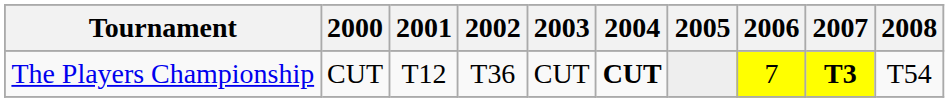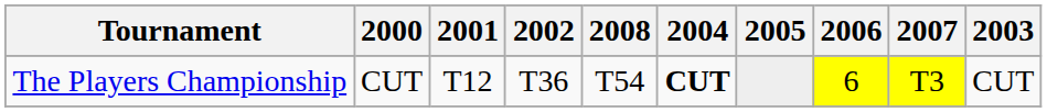columns swapped: 2003 <-> 2008
The Players Championship | 2006: 7 -> 6
The Players Championship | 2007: bold -> normal
